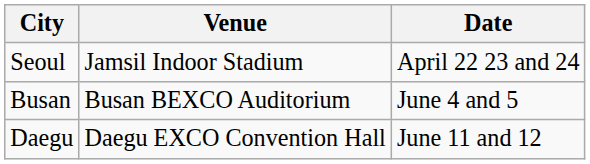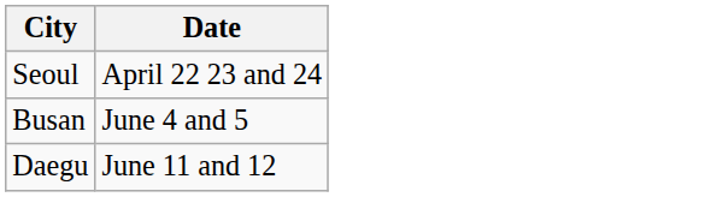- column: Venue | Jamsil Indoor Stadium | Busan BEXCO Auditorium | Daegu EXCO Convention Hall
